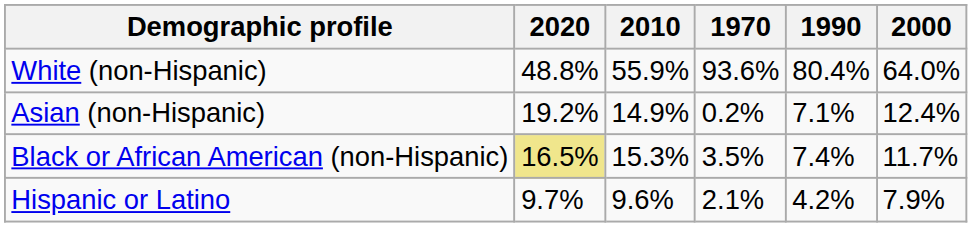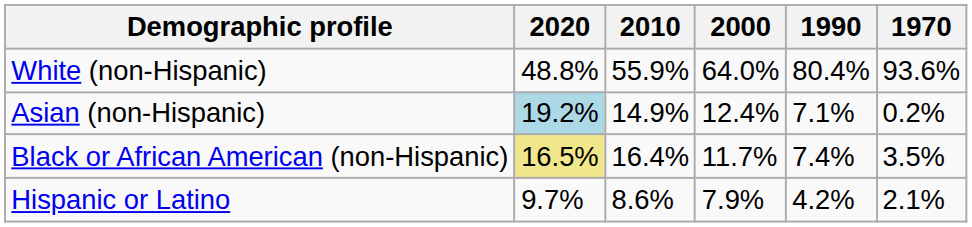columns swapped: 2000 <-> 1970
Asian (non-Hispanic) | 2020: no background -> lightblue background
Black or African American (non-Hispanic) | 2010: 15.3% -> 16.4%
Hispanic or Latino | 2010: 9.6% -> 8.6%
